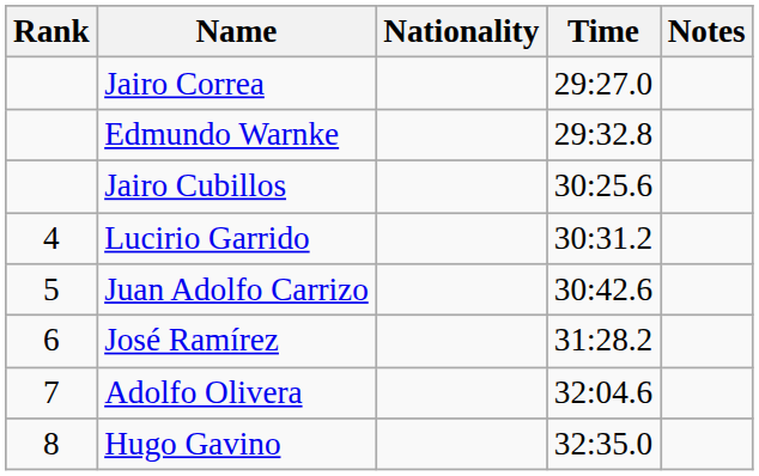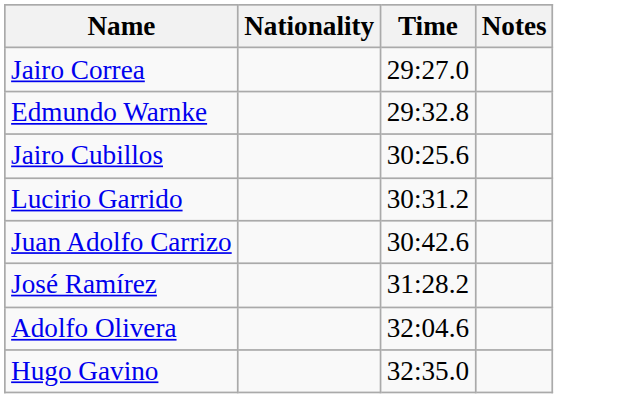- column: Rank | 4 | 5 | 6 | 7 | 8
